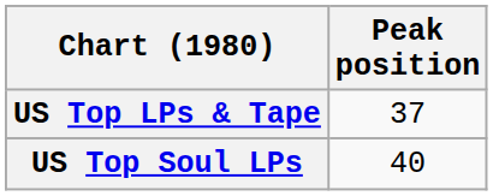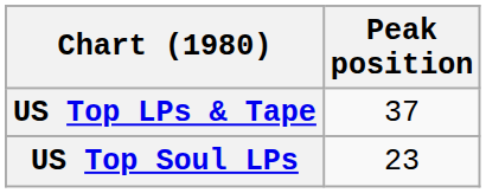US Top Soul LPs | Peak position: 40 -> 23
